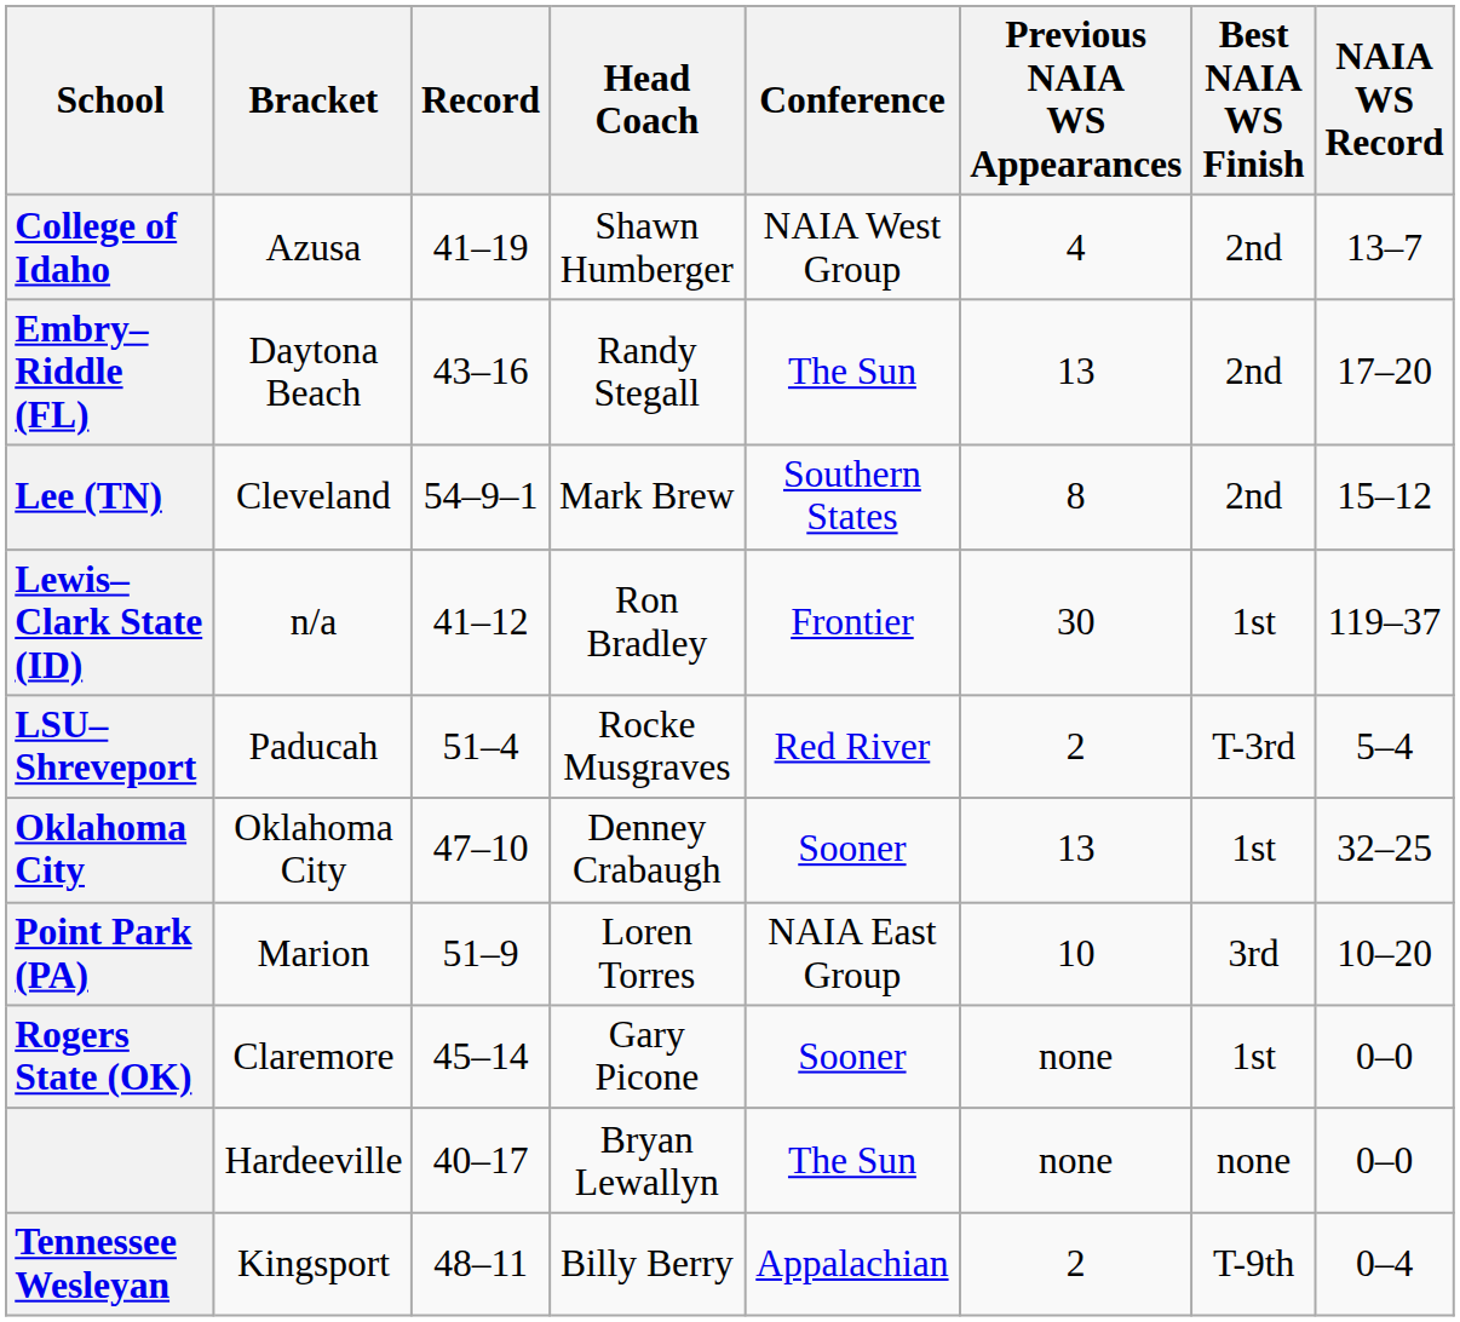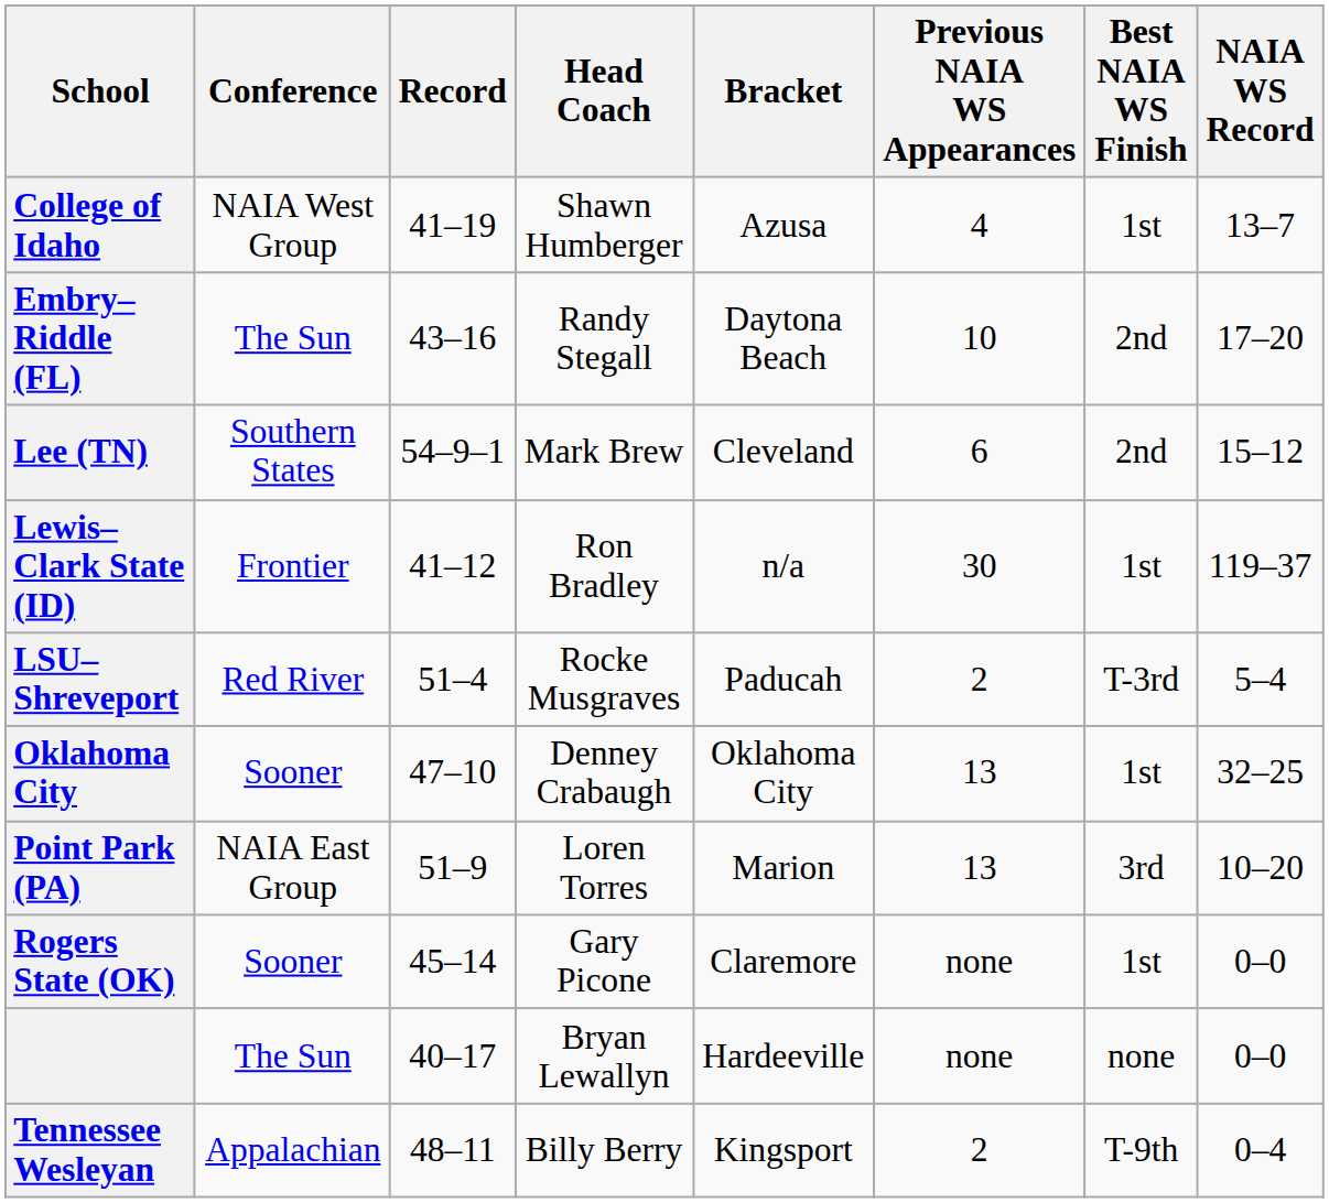columns swapped: Conference <-> Bracket
College of Idaho | Best NAIA WS Finish: 2nd -> 1st
Embry–Riddle (FL) | Previous NAIA WS Appearances: 13 -> 10
Lee (TN) | Previous NAIA WS Appearances: 8 -> 6
Point Park (PA) | Previous NAIA WS Appearances: 10 -> 13
